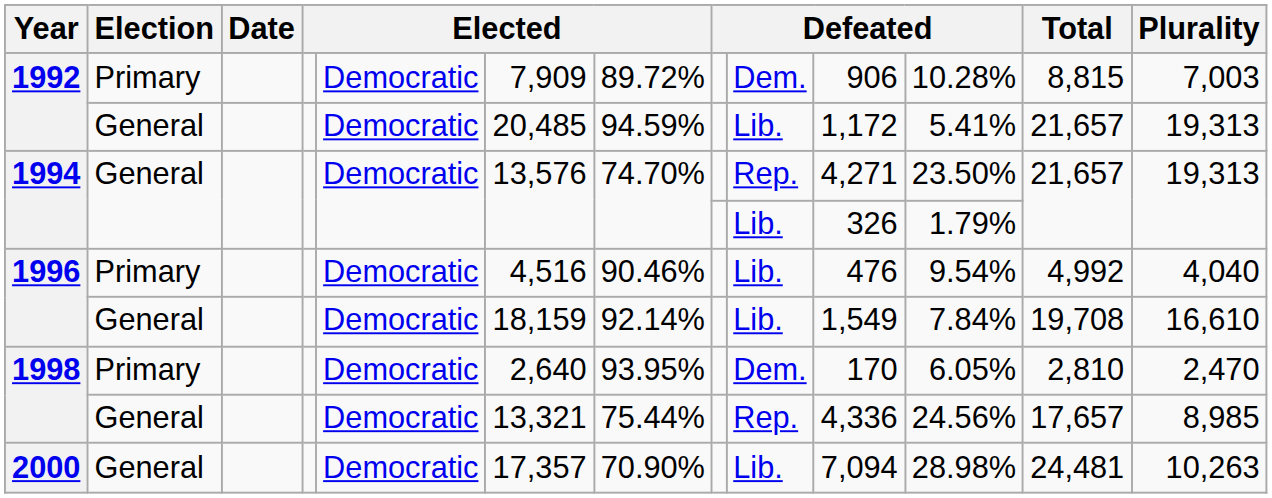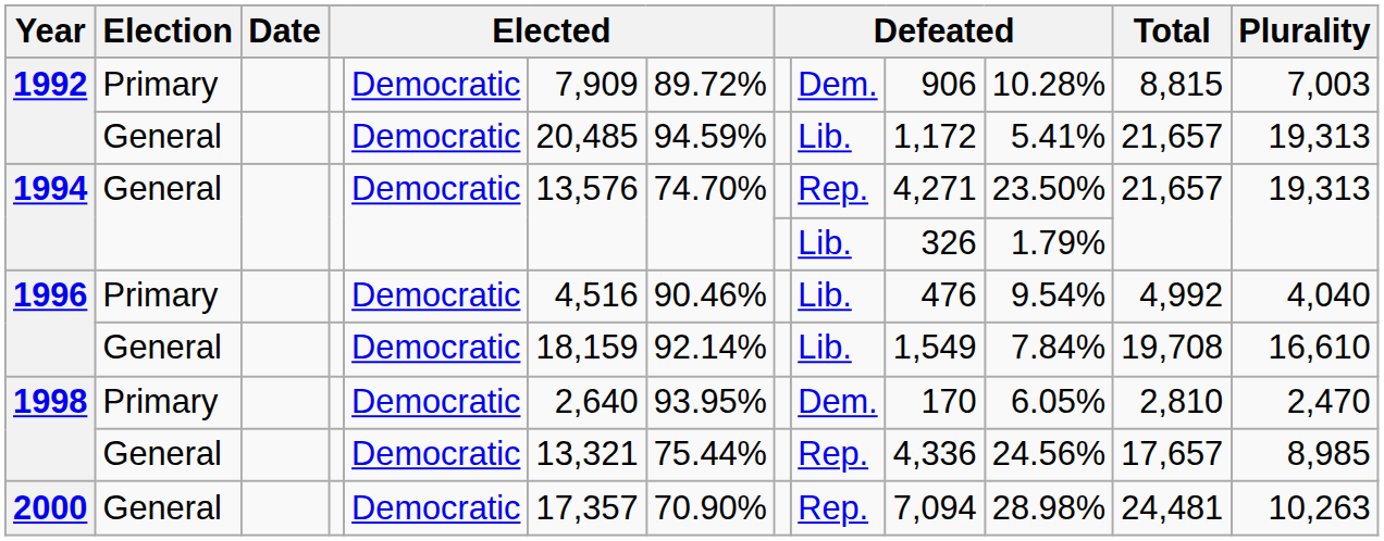2000 | column 9: Lib. -> Rep.
